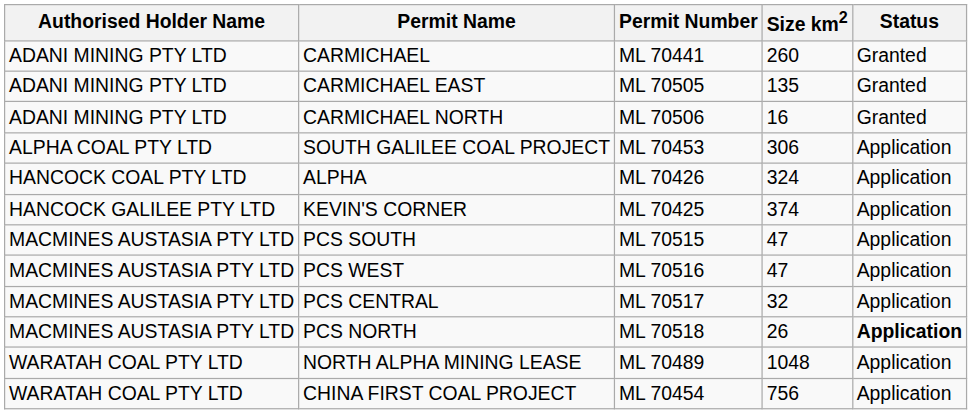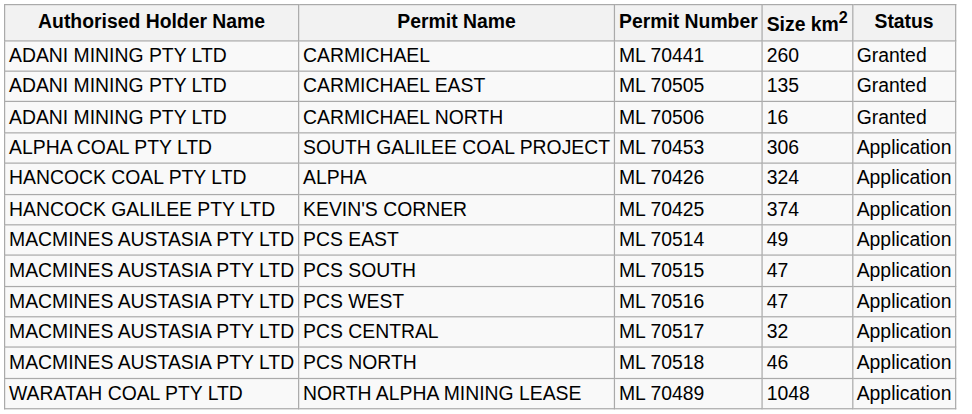+ row: MACMINES AUSTASIA PTY LTD | PCS EAST | ML 70514 | 49 | Application
PCS NORTH | Size km2: 26 -> 46
PCS NORTH | Status: bold -> normal
- row: WARATAH COAL PTY LTD | CHINA FIRST COAL PROJECT | ML 70454 | 756 | Application
